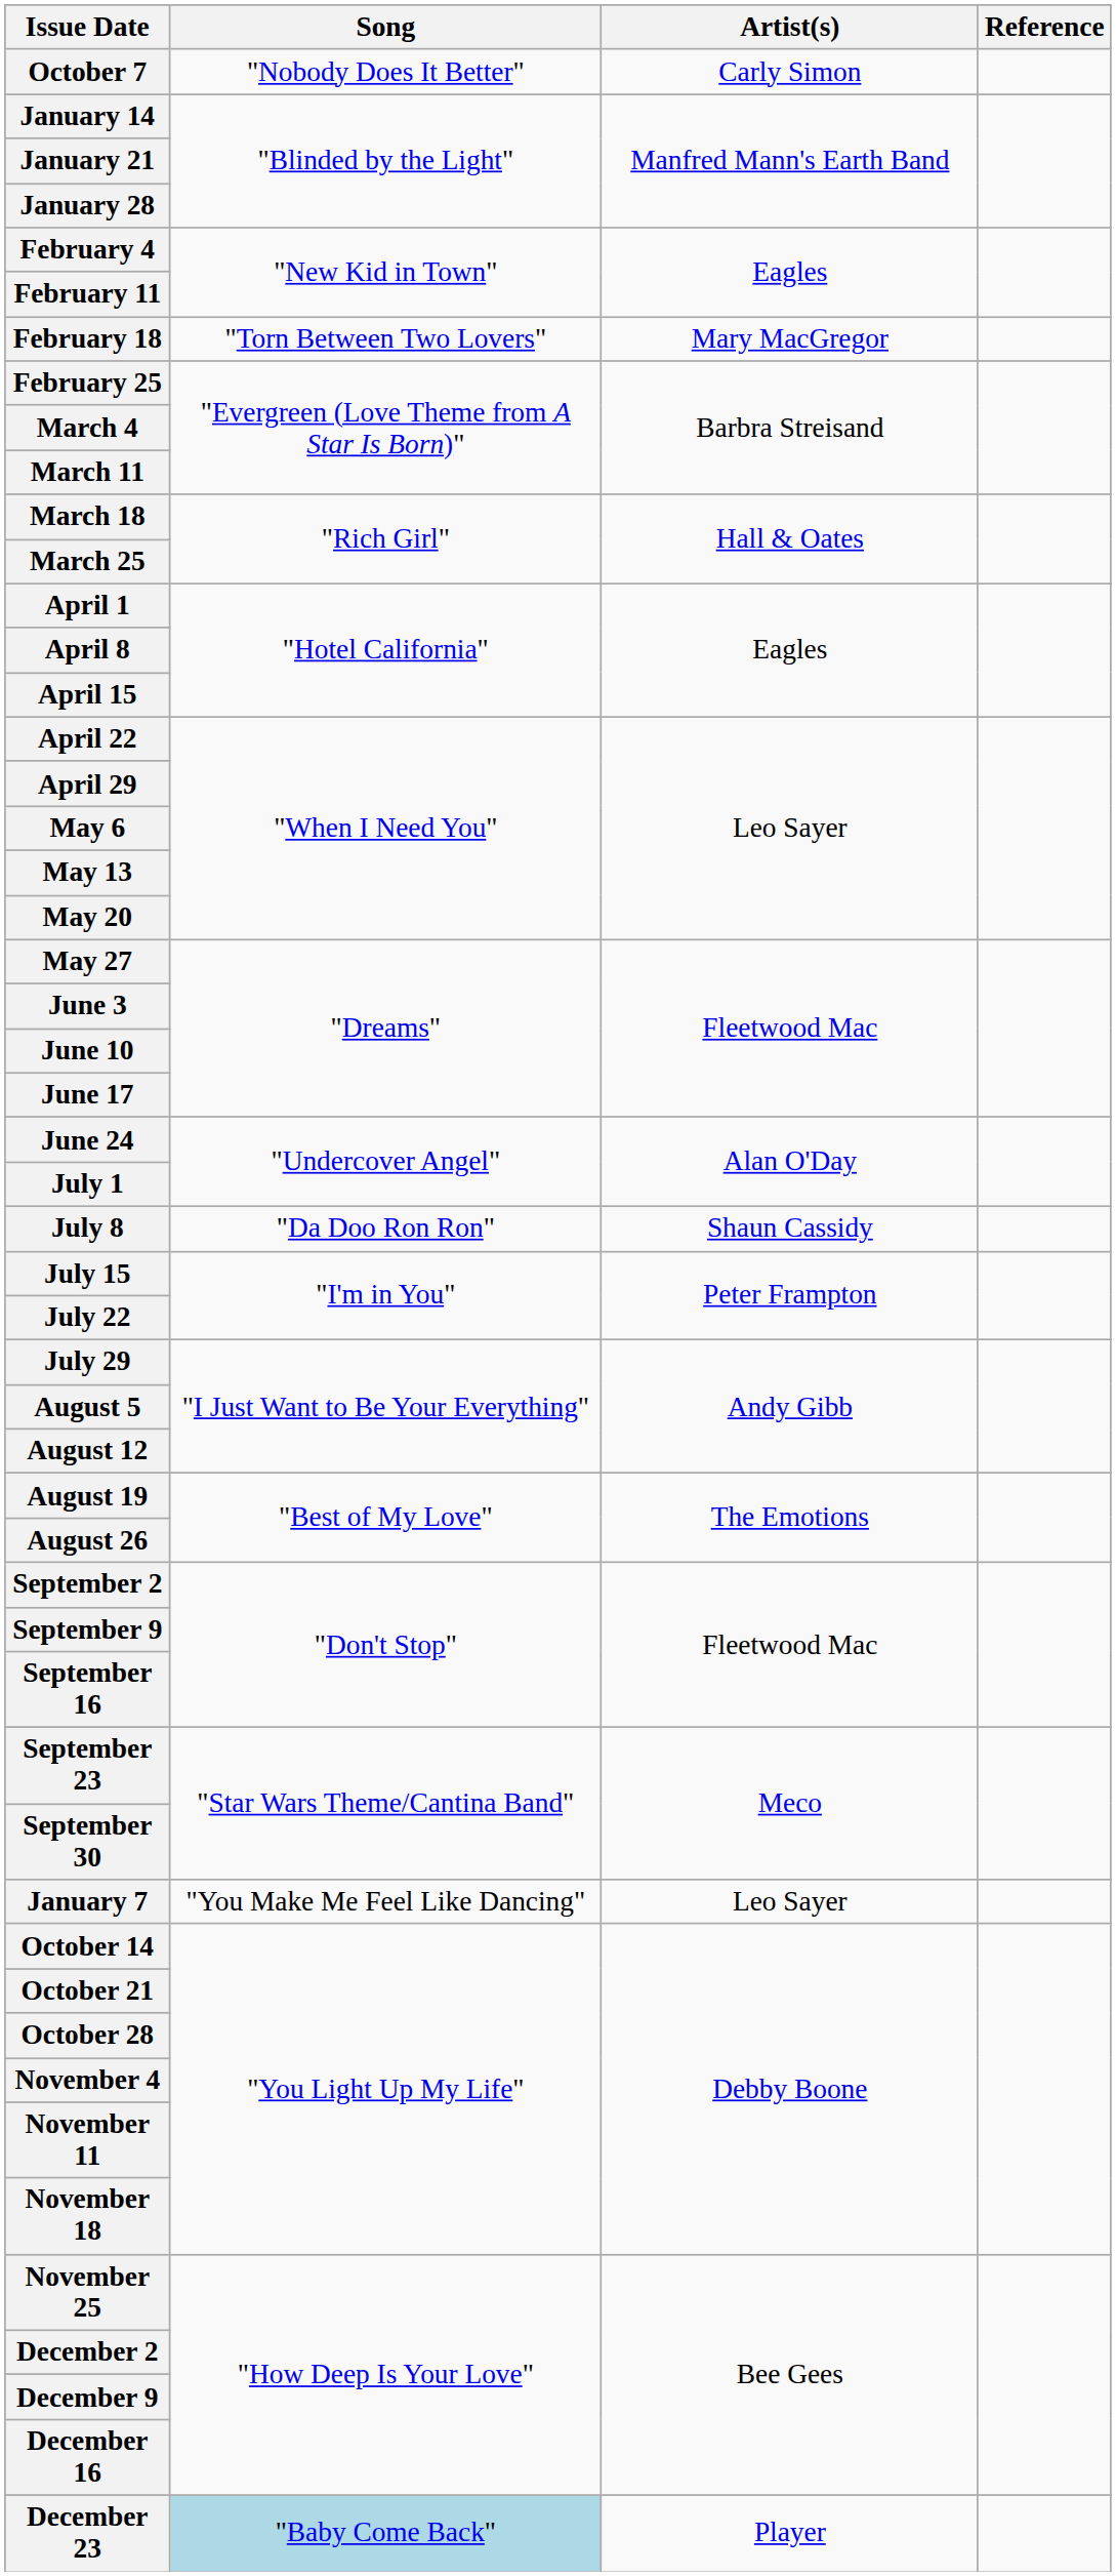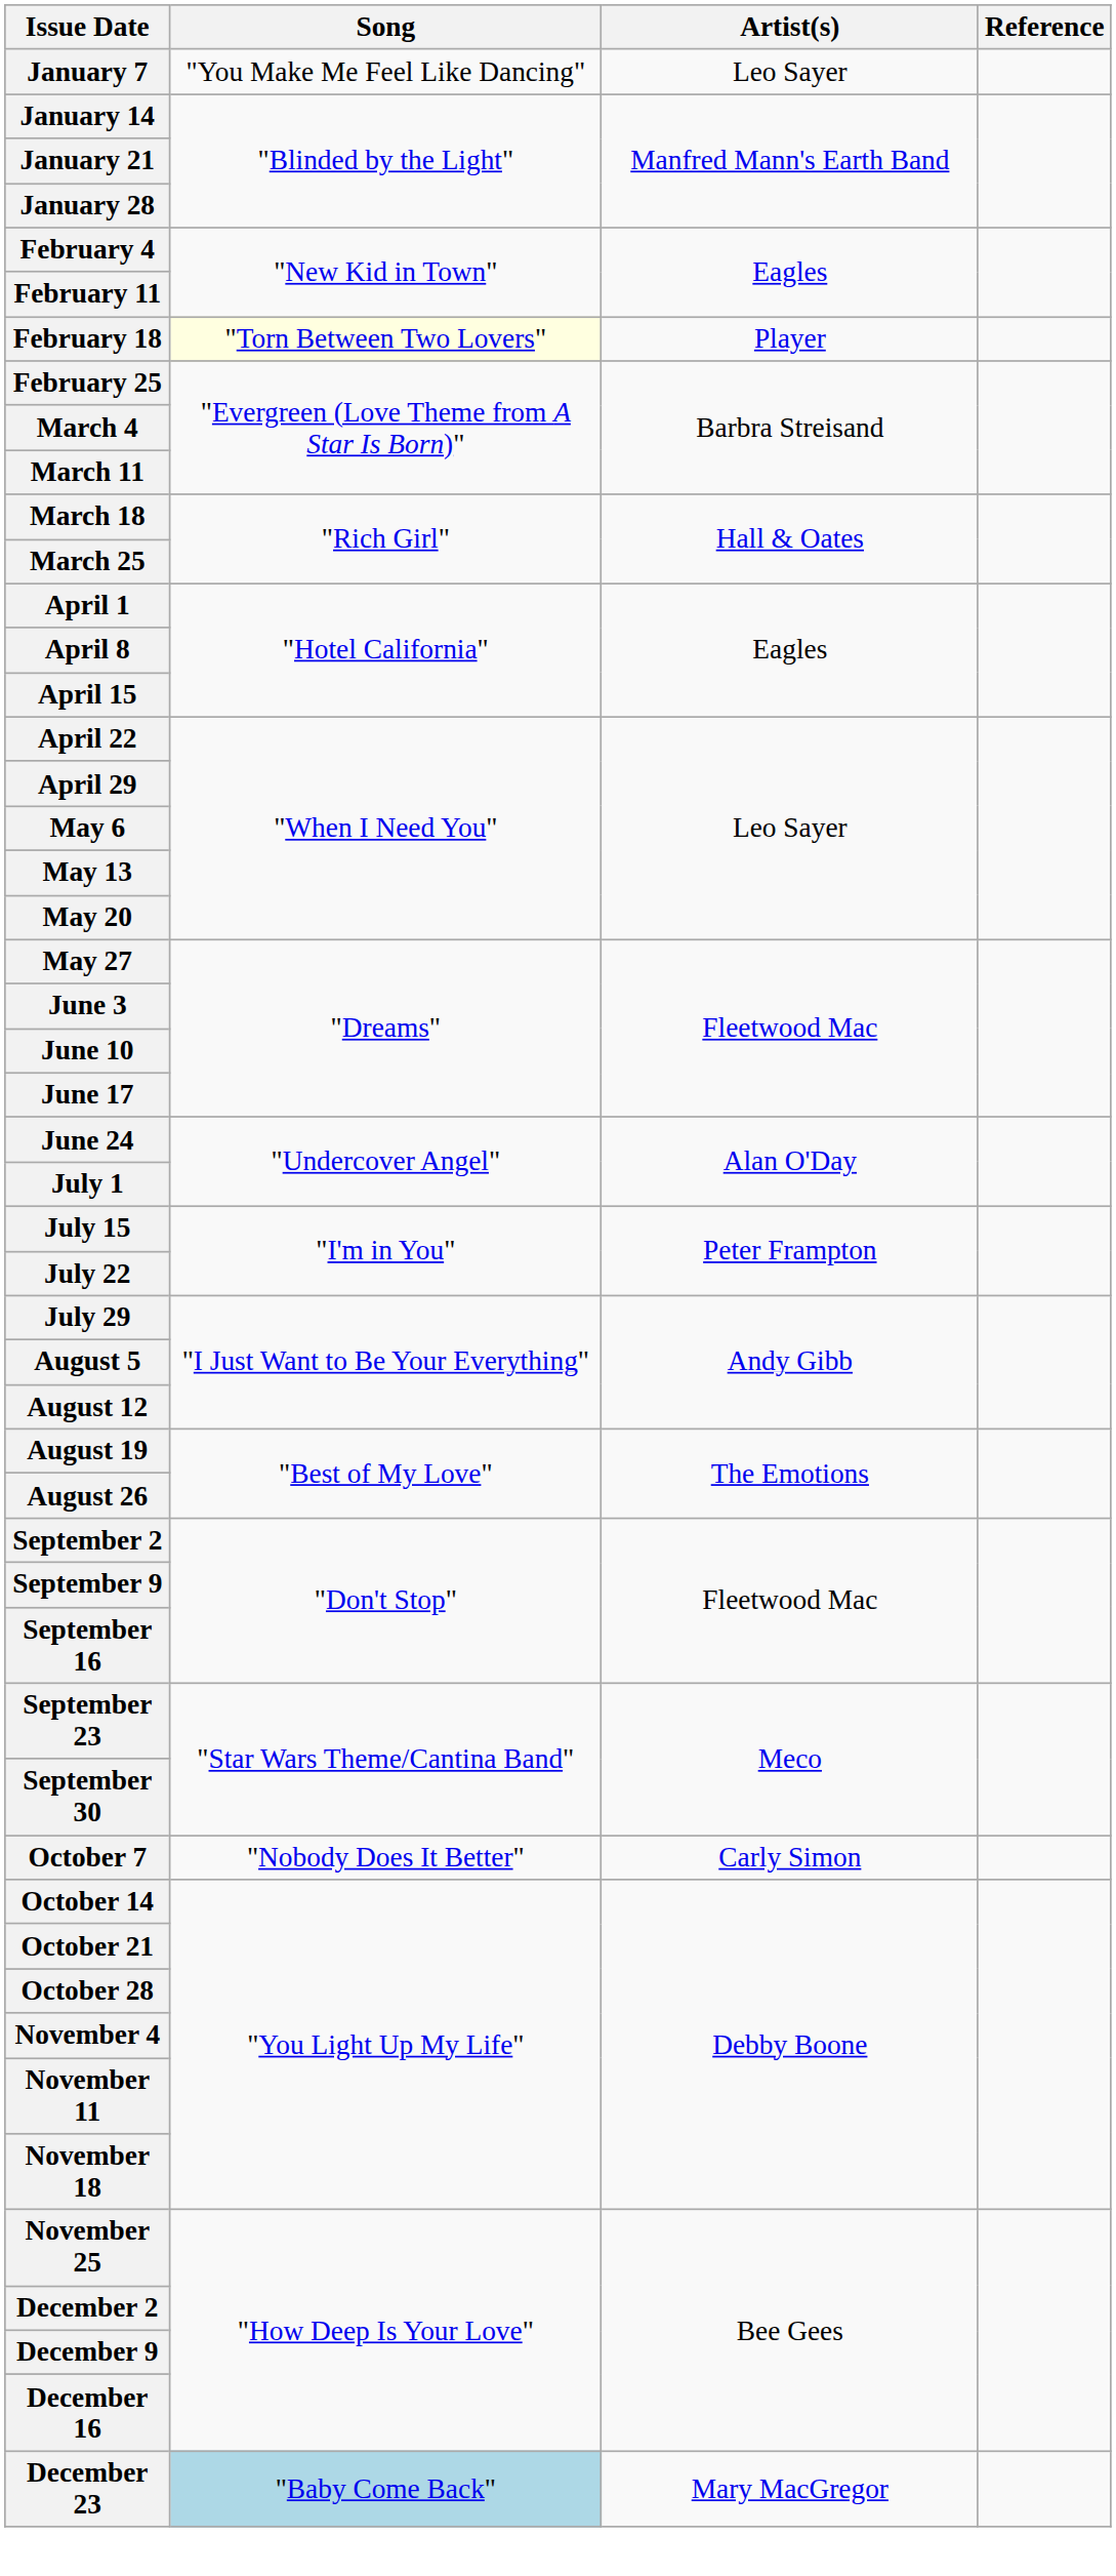rows swapped: January 7 <-> October 7
February 18 | Song: no background -> lightyellow background
February 18 | Artist(s): Mary MacGregor -> Player
- row: July 8 | "Da Doo Ron Ron" | Shaun Cassidy
December 23 | Artist(s): Player -> Mary MacGregor
